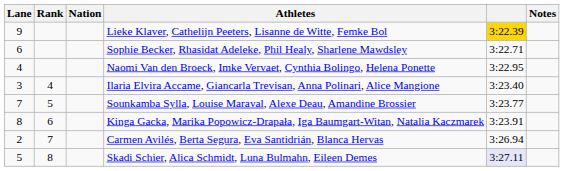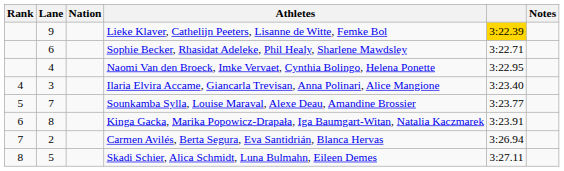columns swapped: Rank <-> Lane
Skadi Schier, Alica Schmidt, Luna Bulmahn, Eileen Demes | column 5: lavender background -> no background
